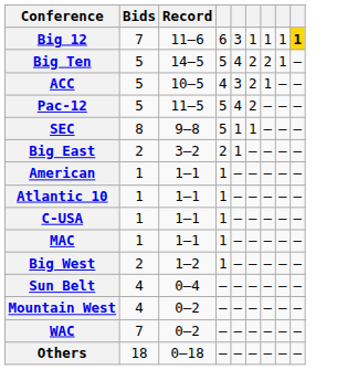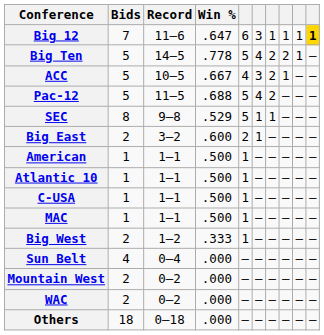+ column: Win % | .647 | .778 | .667 | .688 | .529 | .600 | .500 | .500 | .500 | .500 | .333 | .000 | .000 | .000 | .000
Mountain West | Bids: 4 -> 2
WAC | Bids: 7 -> 2
